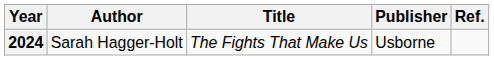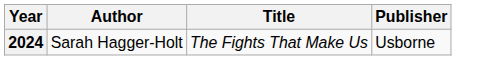- column: Ref.
